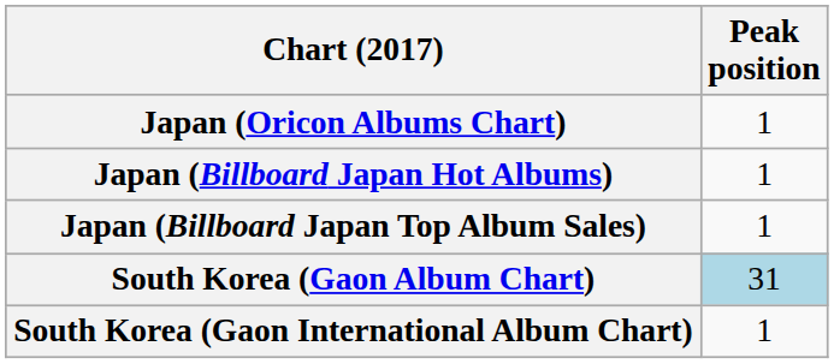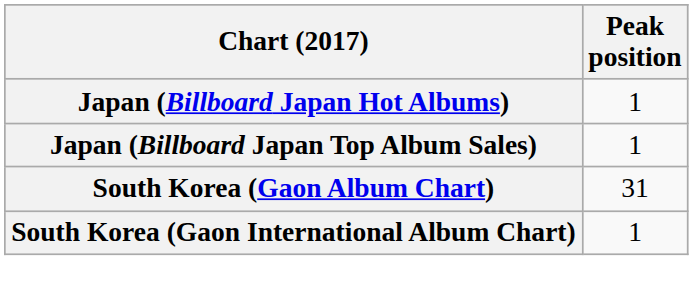- row: Japan (Oricon Albums Chart) | 1
South Korea (Gaon Album Chart) | Peak position: lightblue background -> no background
